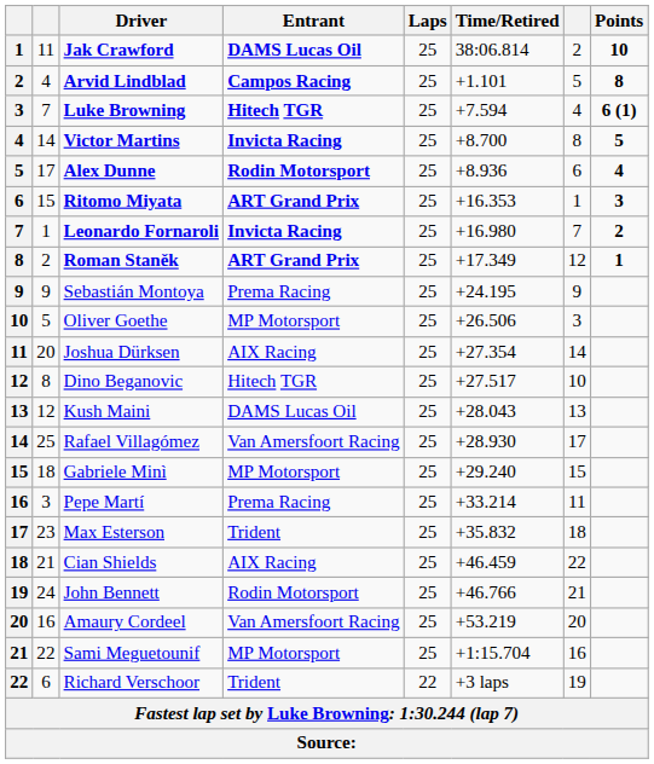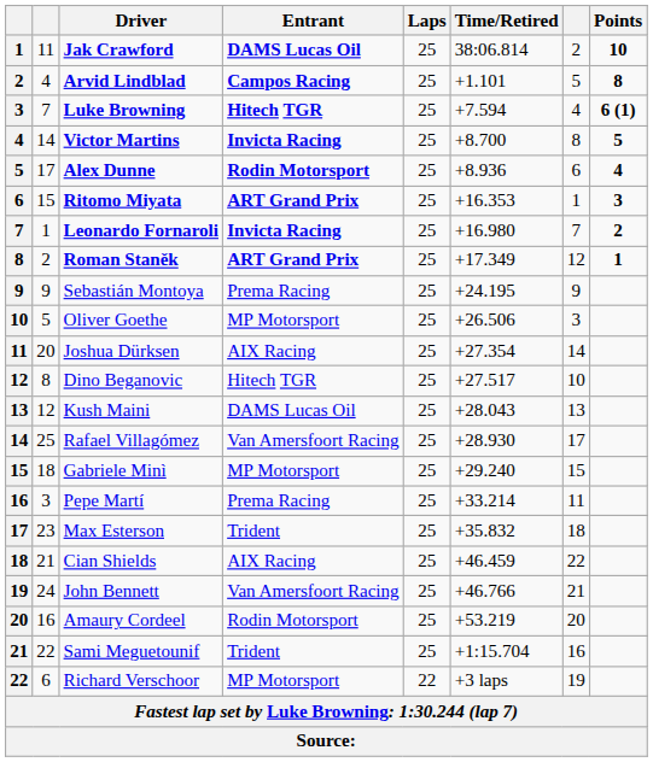John Bennett | Entrant: Rodin Motorsport -> Van Amersfoort Racing
Amaury Cordeel | Entrant: Van Amersfoort Racing -> Rodin Motorsport
Sami Meguetounif | Entrant: MP Motorsport -> Trident
Richard Verschoor | Entrant: Trident -> MP Motorsport
